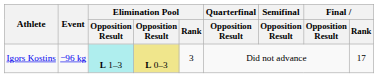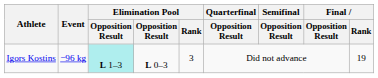Igors Kostins | column 4: khaki background -> no background
Igors Kostins | Final / Rank: 17 -> 19
